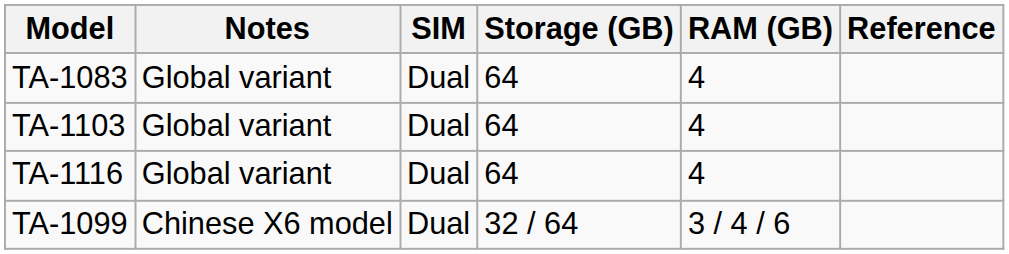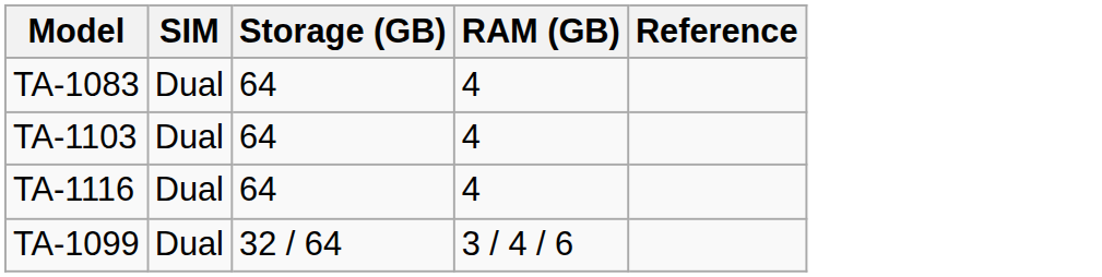- column: Notes | Global variant | Global variant | Global variant | Chinese X6 model
